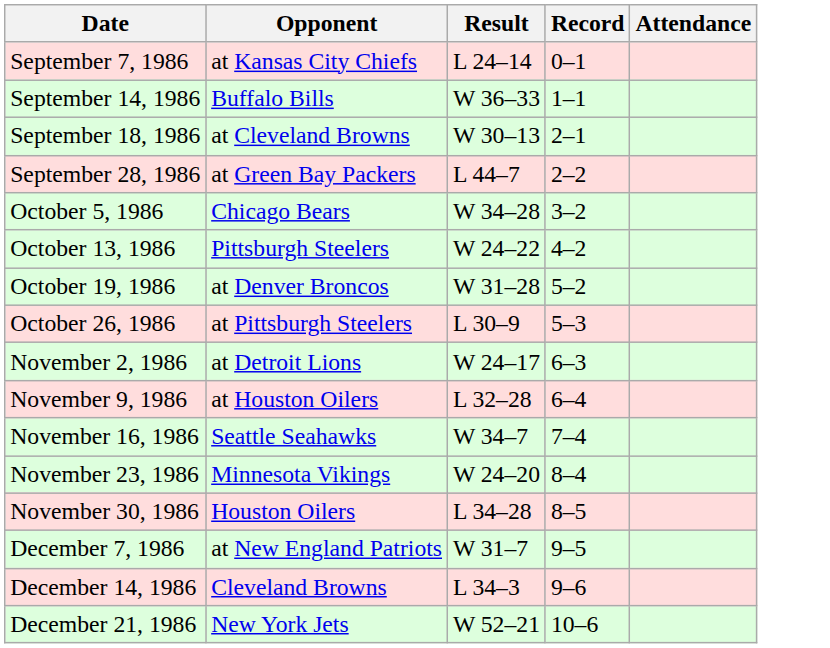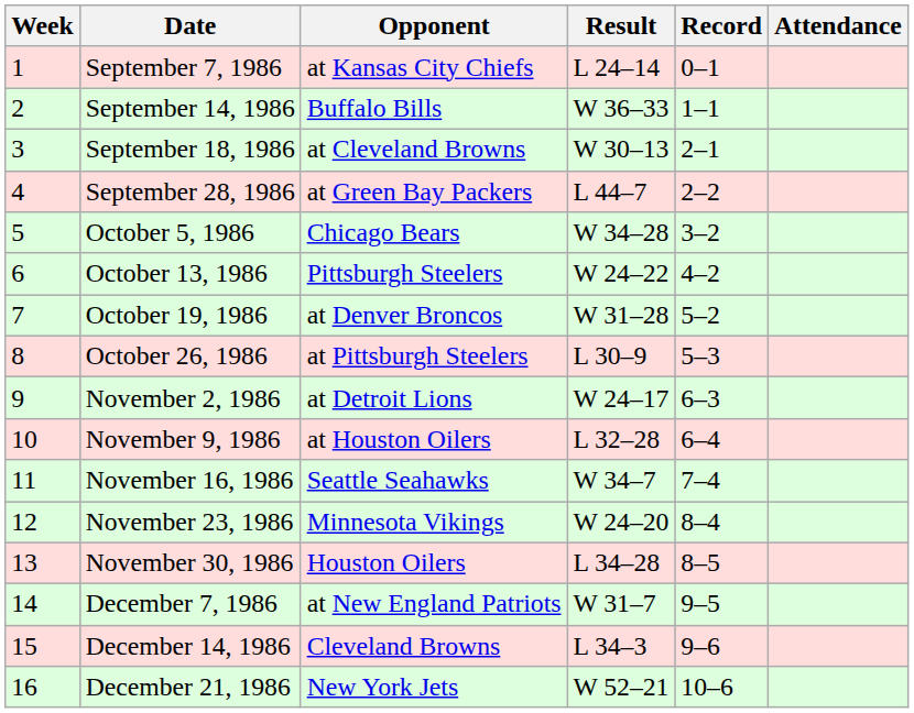+ column: Week | 1 | 2 | 3 | 4 | 5 | 6 | 7 | 8 | 9 | 10 | 11 | 12 | 13 | 14 | 15 | 16
